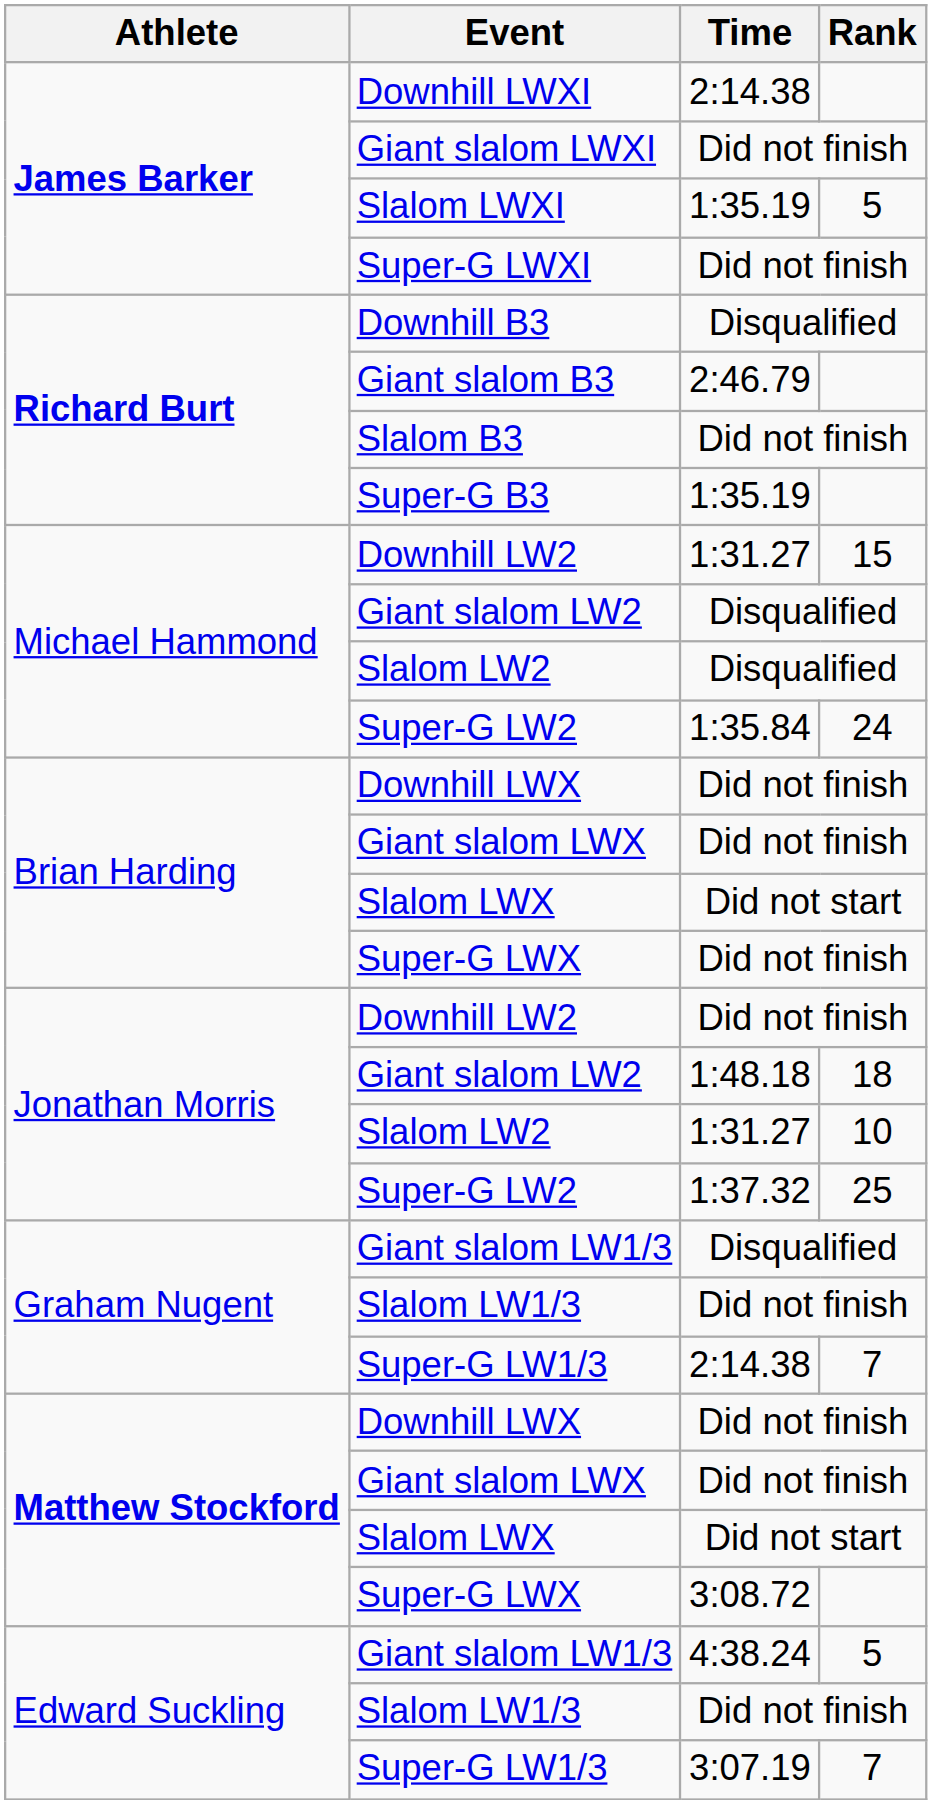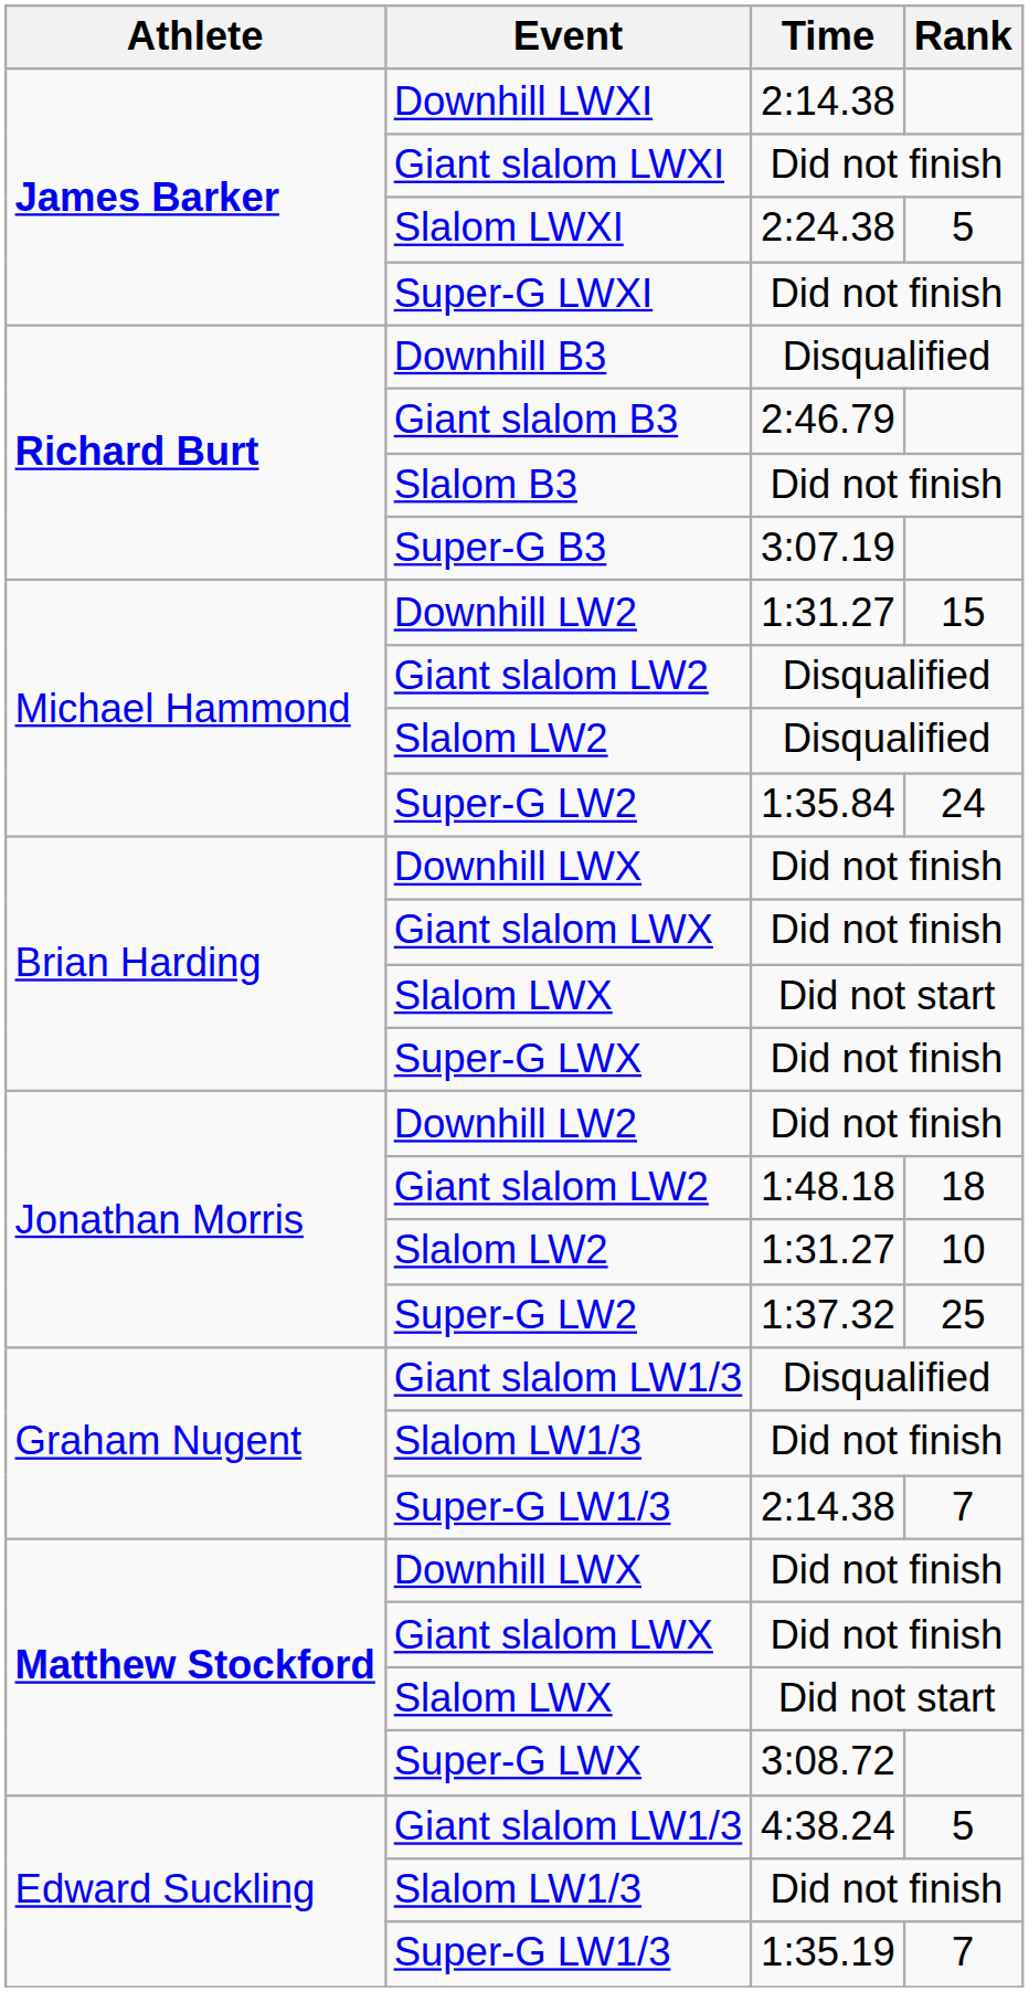Slalom LWXI | Time: 1:35.19 -> 2:24.38
Super-G B3 | Time: 1:35.19 -> 3:07.19
Edward Suckling / Super-G LW1/3 | Time: 3:07.19 -> 1:35.19
